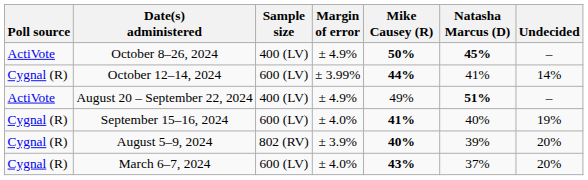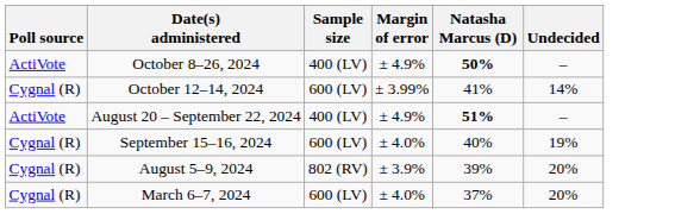- column: Mike Causey (R) | 50% | 44% | 49% | 41% | 40% | 43%
October 8–26, 2024 | Natasha Marcus (D): 45% -> 50%
